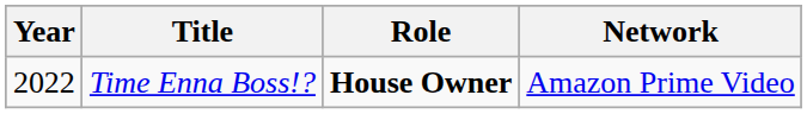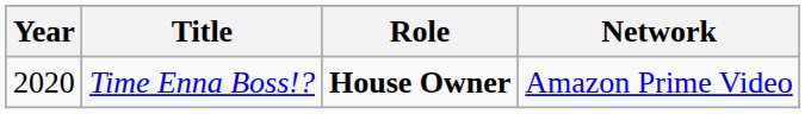Time Enna Boss!? | Year: 2022 -> 2020
